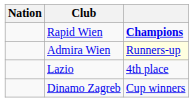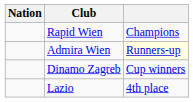Rapid Wien | column 3: bold -> normal
rows swapped: Lazio <-> Dinamo Zagreb
